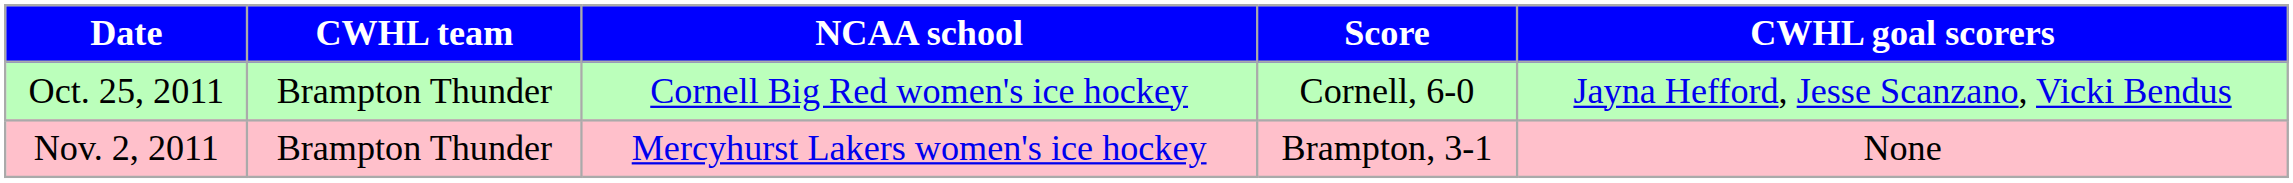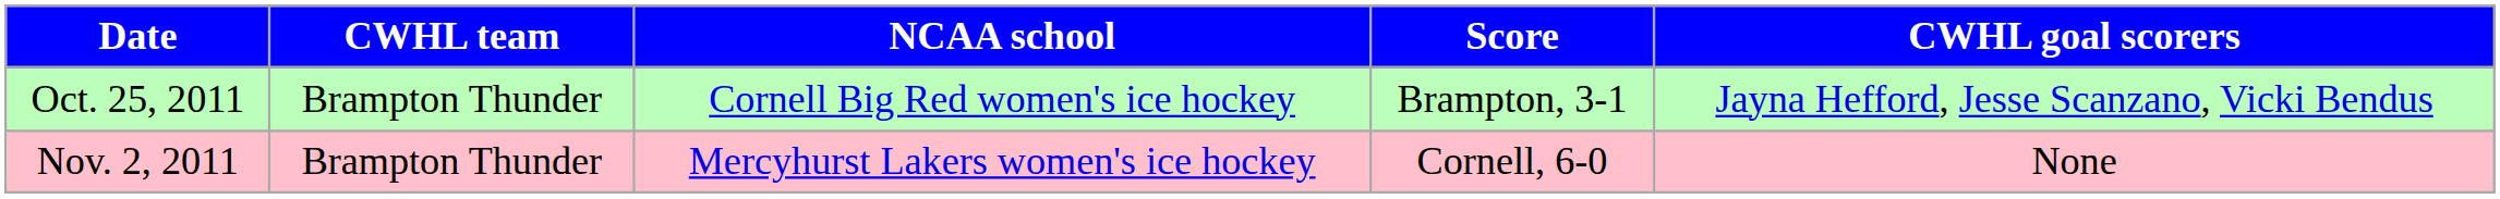Oct. 25, 2011 | Score: Cornell, 6-0 -> Brampton, 3-1
Nov. 2, 2011 | Score: Brampton, 3-1 -> Cornell, 6-0
